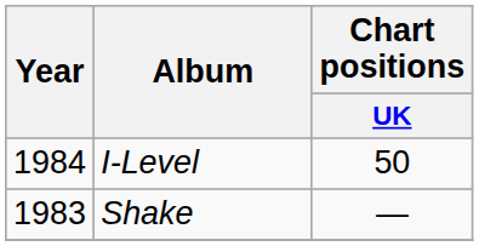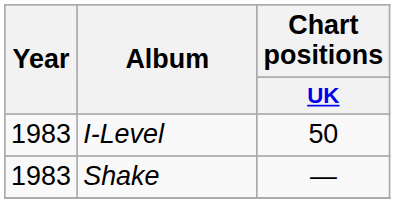I-Level | Year: 1984 -> 1983
